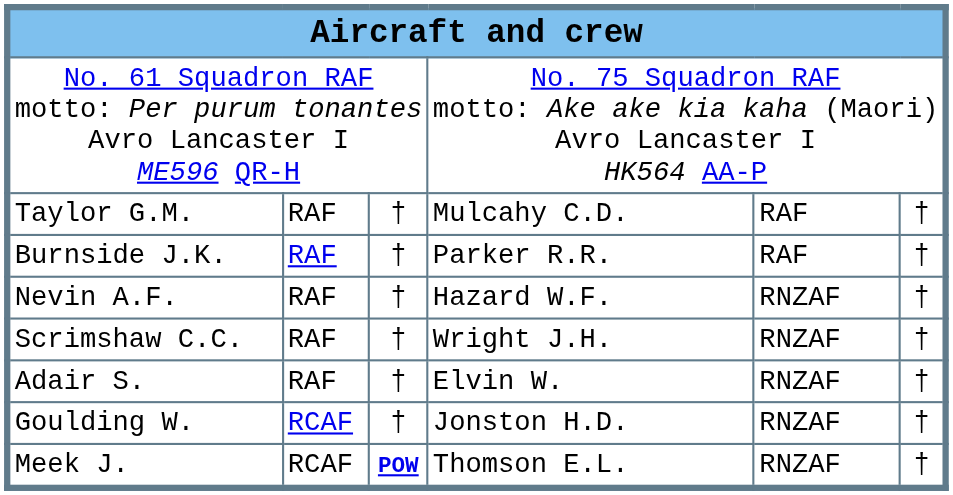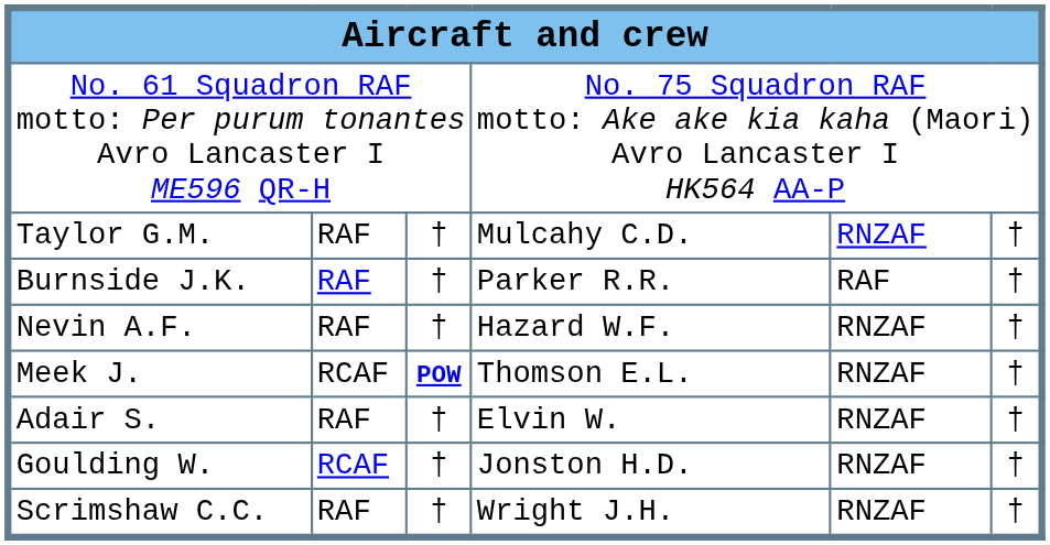Taylor G.M. | column 5: RAF -> RNZAF
rows swapped: Meek J. <-> Scrimshaw C.C.
